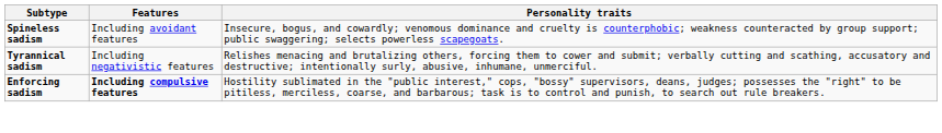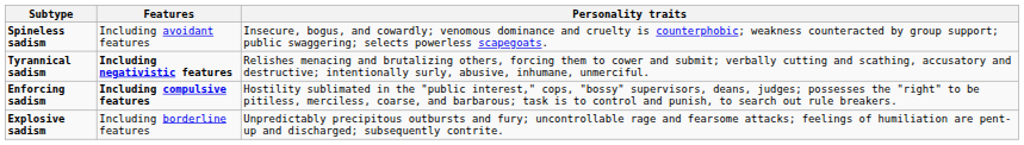Tyrannical sadism | Features: normal -> bold
+ row: Explosive sadism | Including borderline features | Unpredictably precipitous outbursts and fury; uncontrollable rage and fearsome attacks; feelings of humiliation are pent-up and discharged; subsequently contrite.
